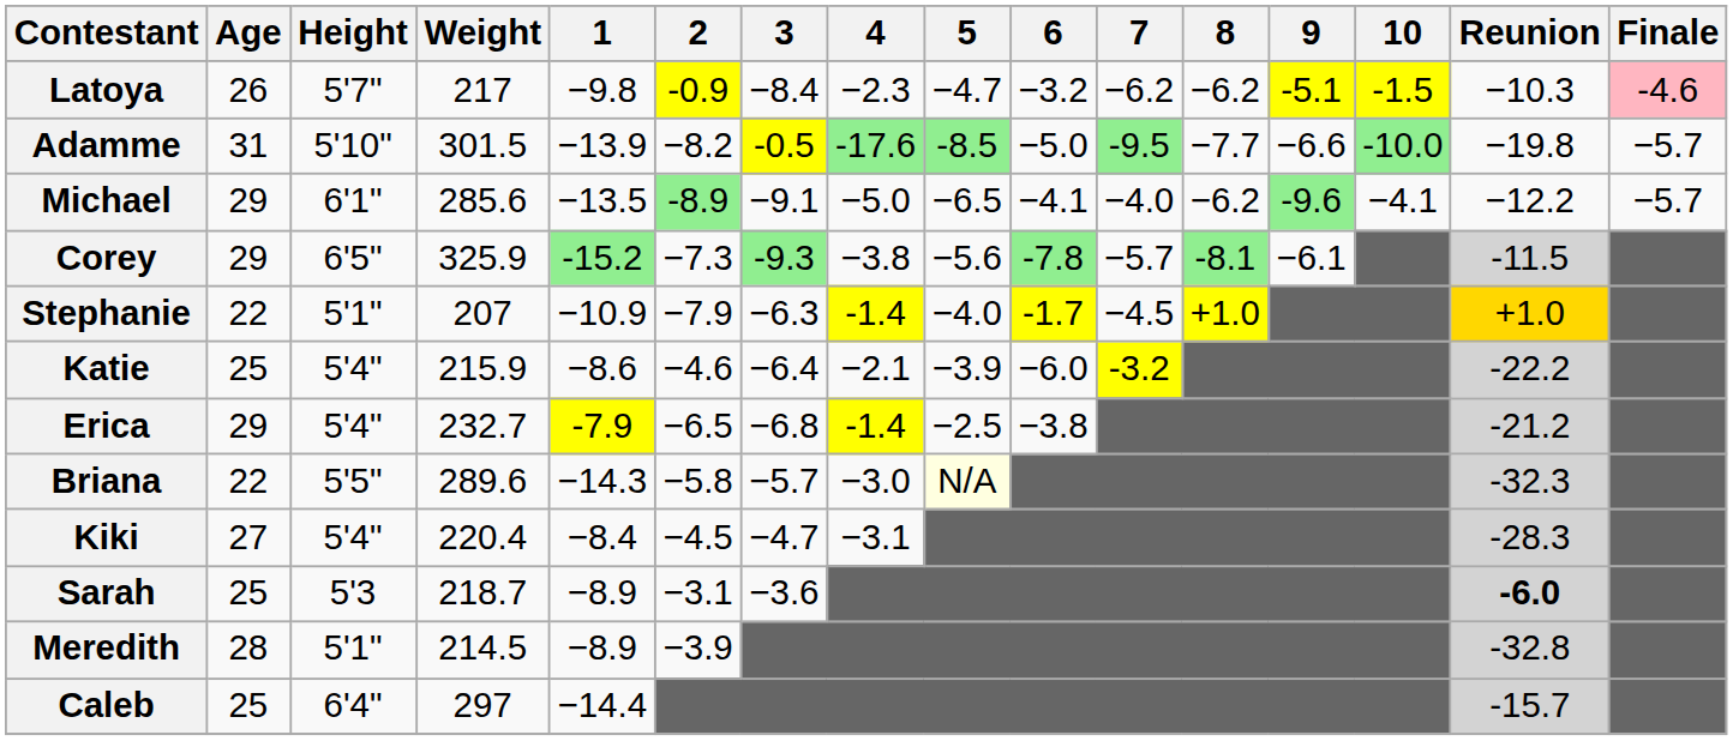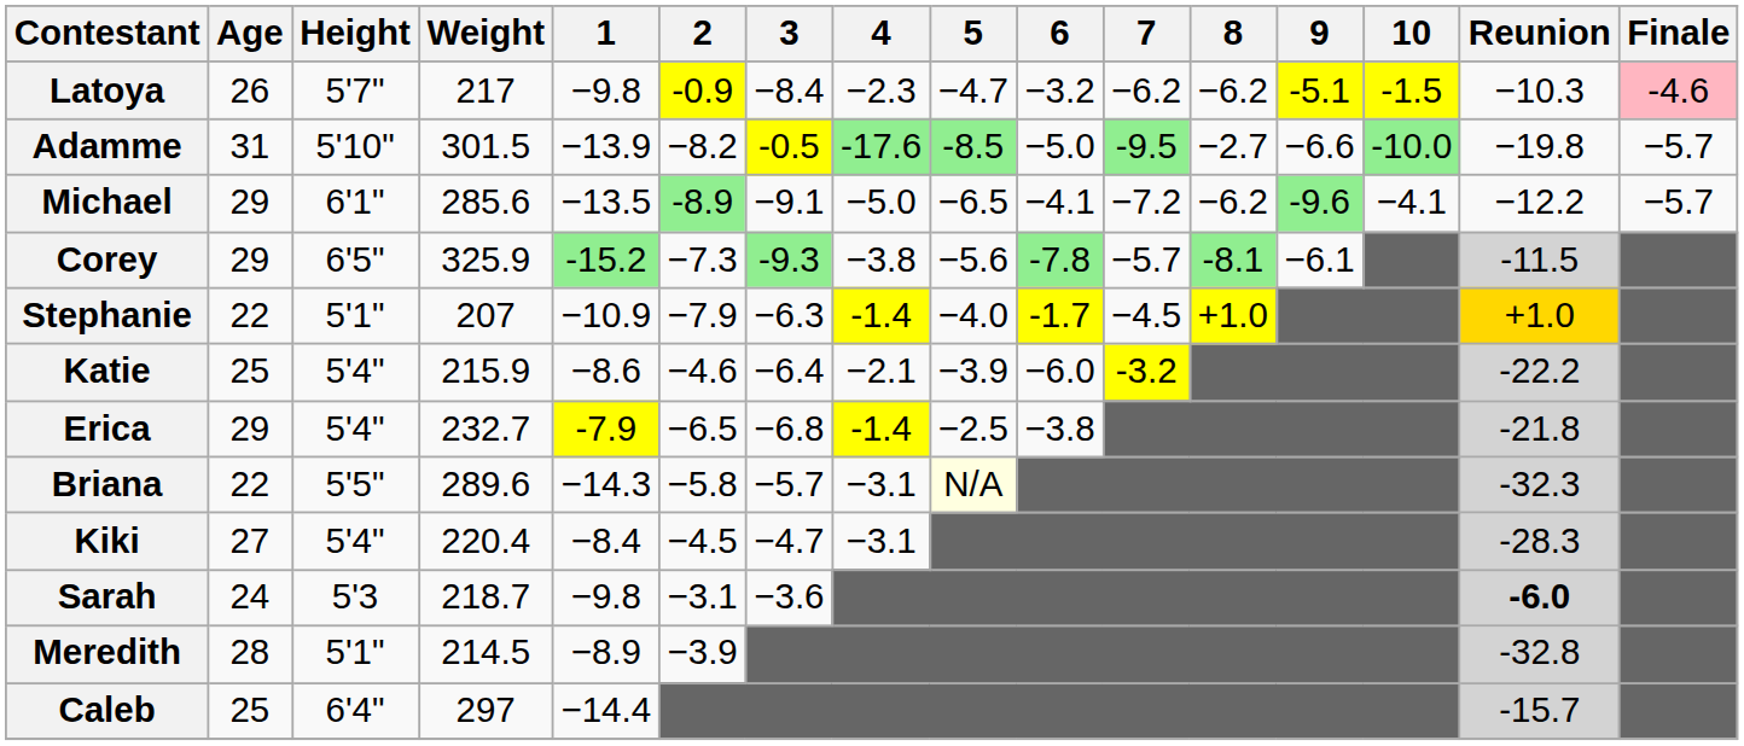Adamme | 8: −7.7 -> −2.7
Michael | 7: −4.0 -> −7.2
Erica | Reunion: -21.2 -> -21.8
Briana | 4: −3.0 -> −3.1
Sarah | Age: 25 -> 24
Sarah | 1: −8.9 -> −9.8
